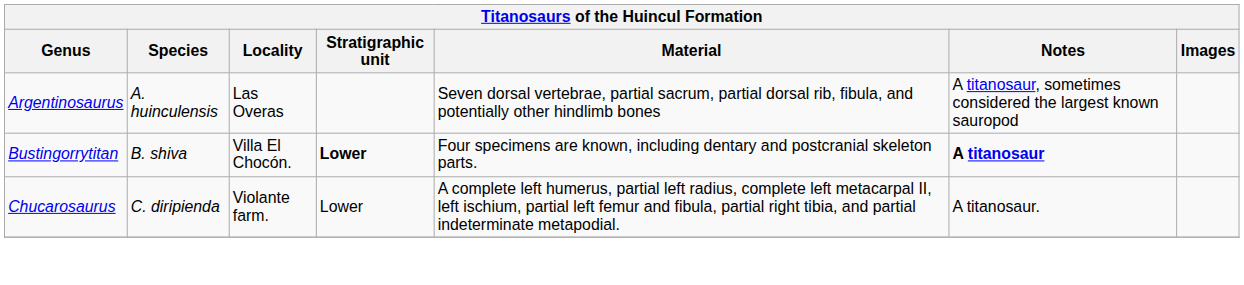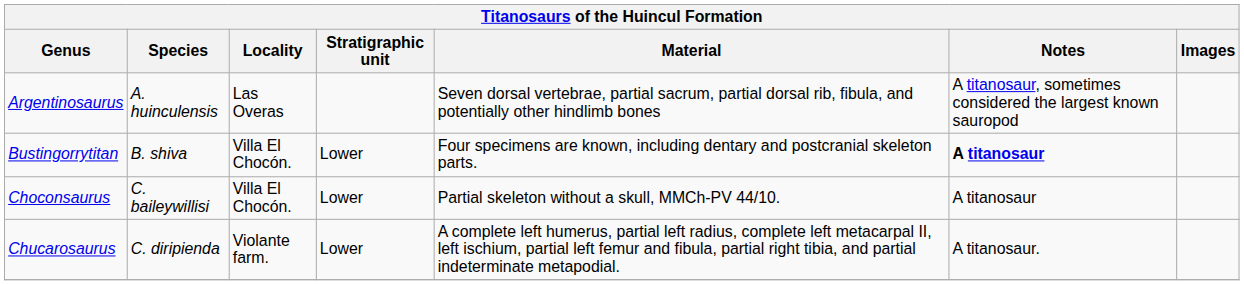Bustingorrytitan | Stratigraphic unit: bold -> normal
+ row: Choconsaurus | C. baileywillisi | Villa El Chocón. | Lower | Partial skeleton without a skull, MMCh-PV 44/10. | A titanosaur
